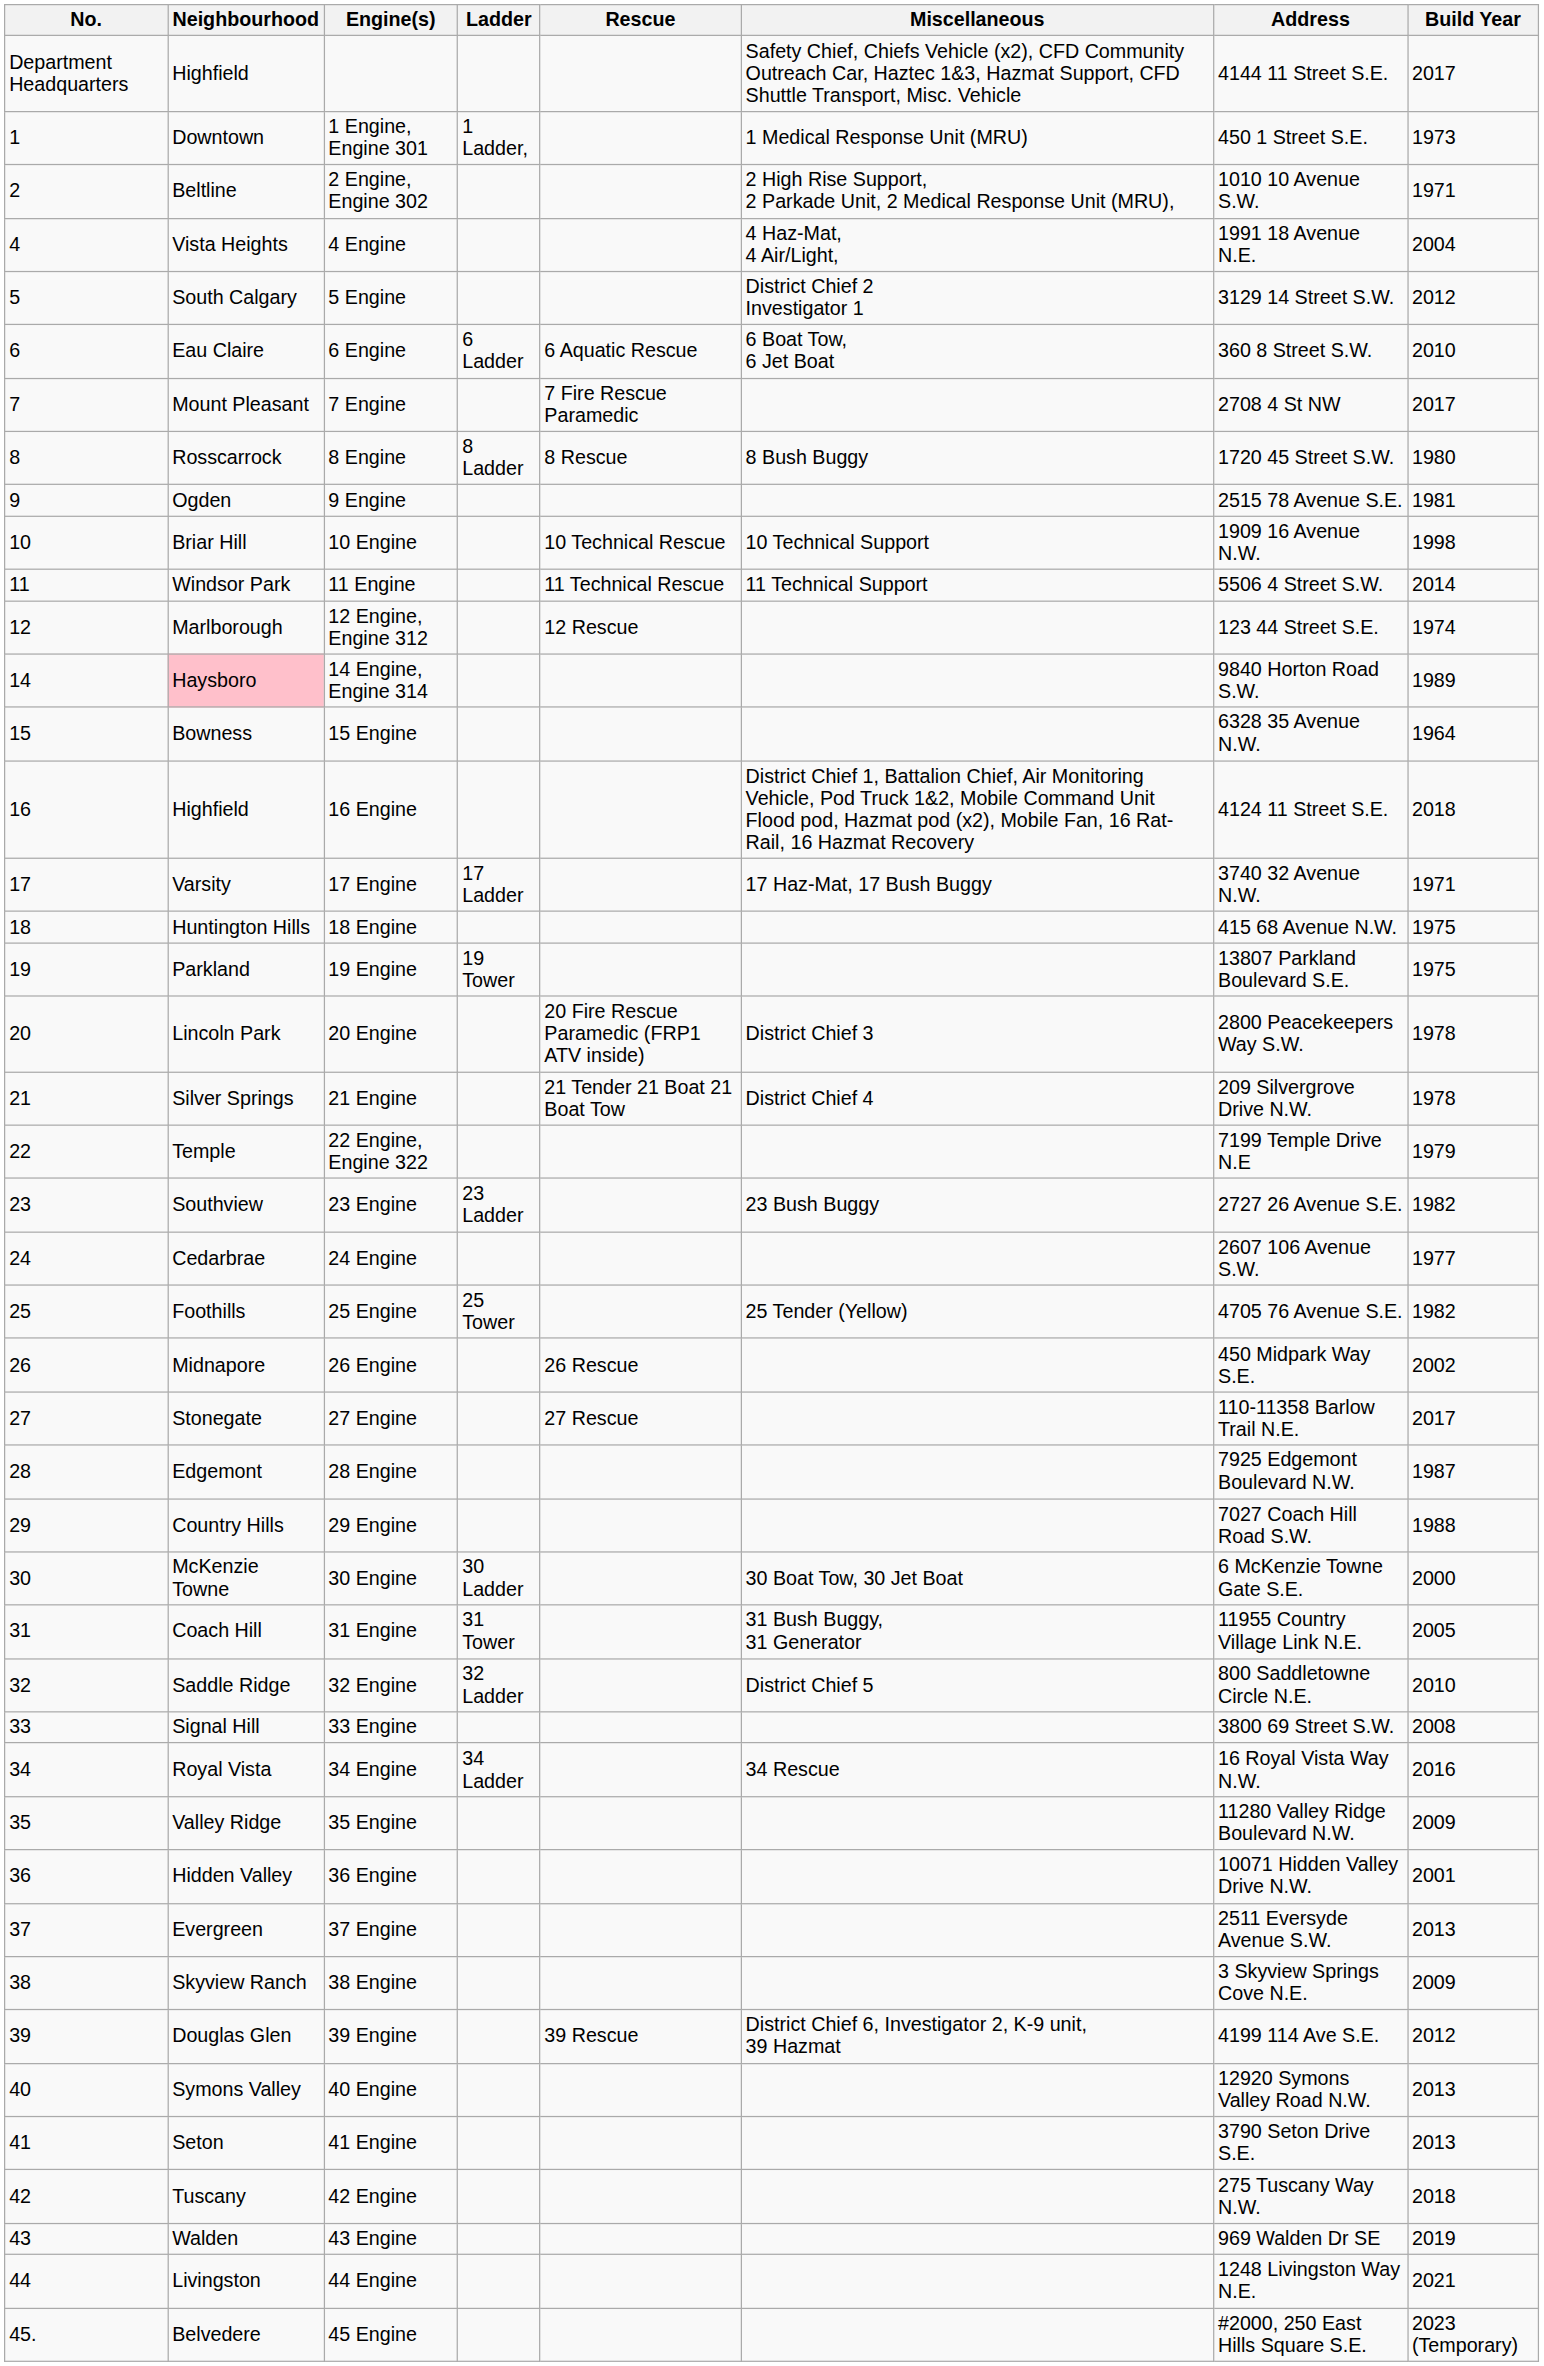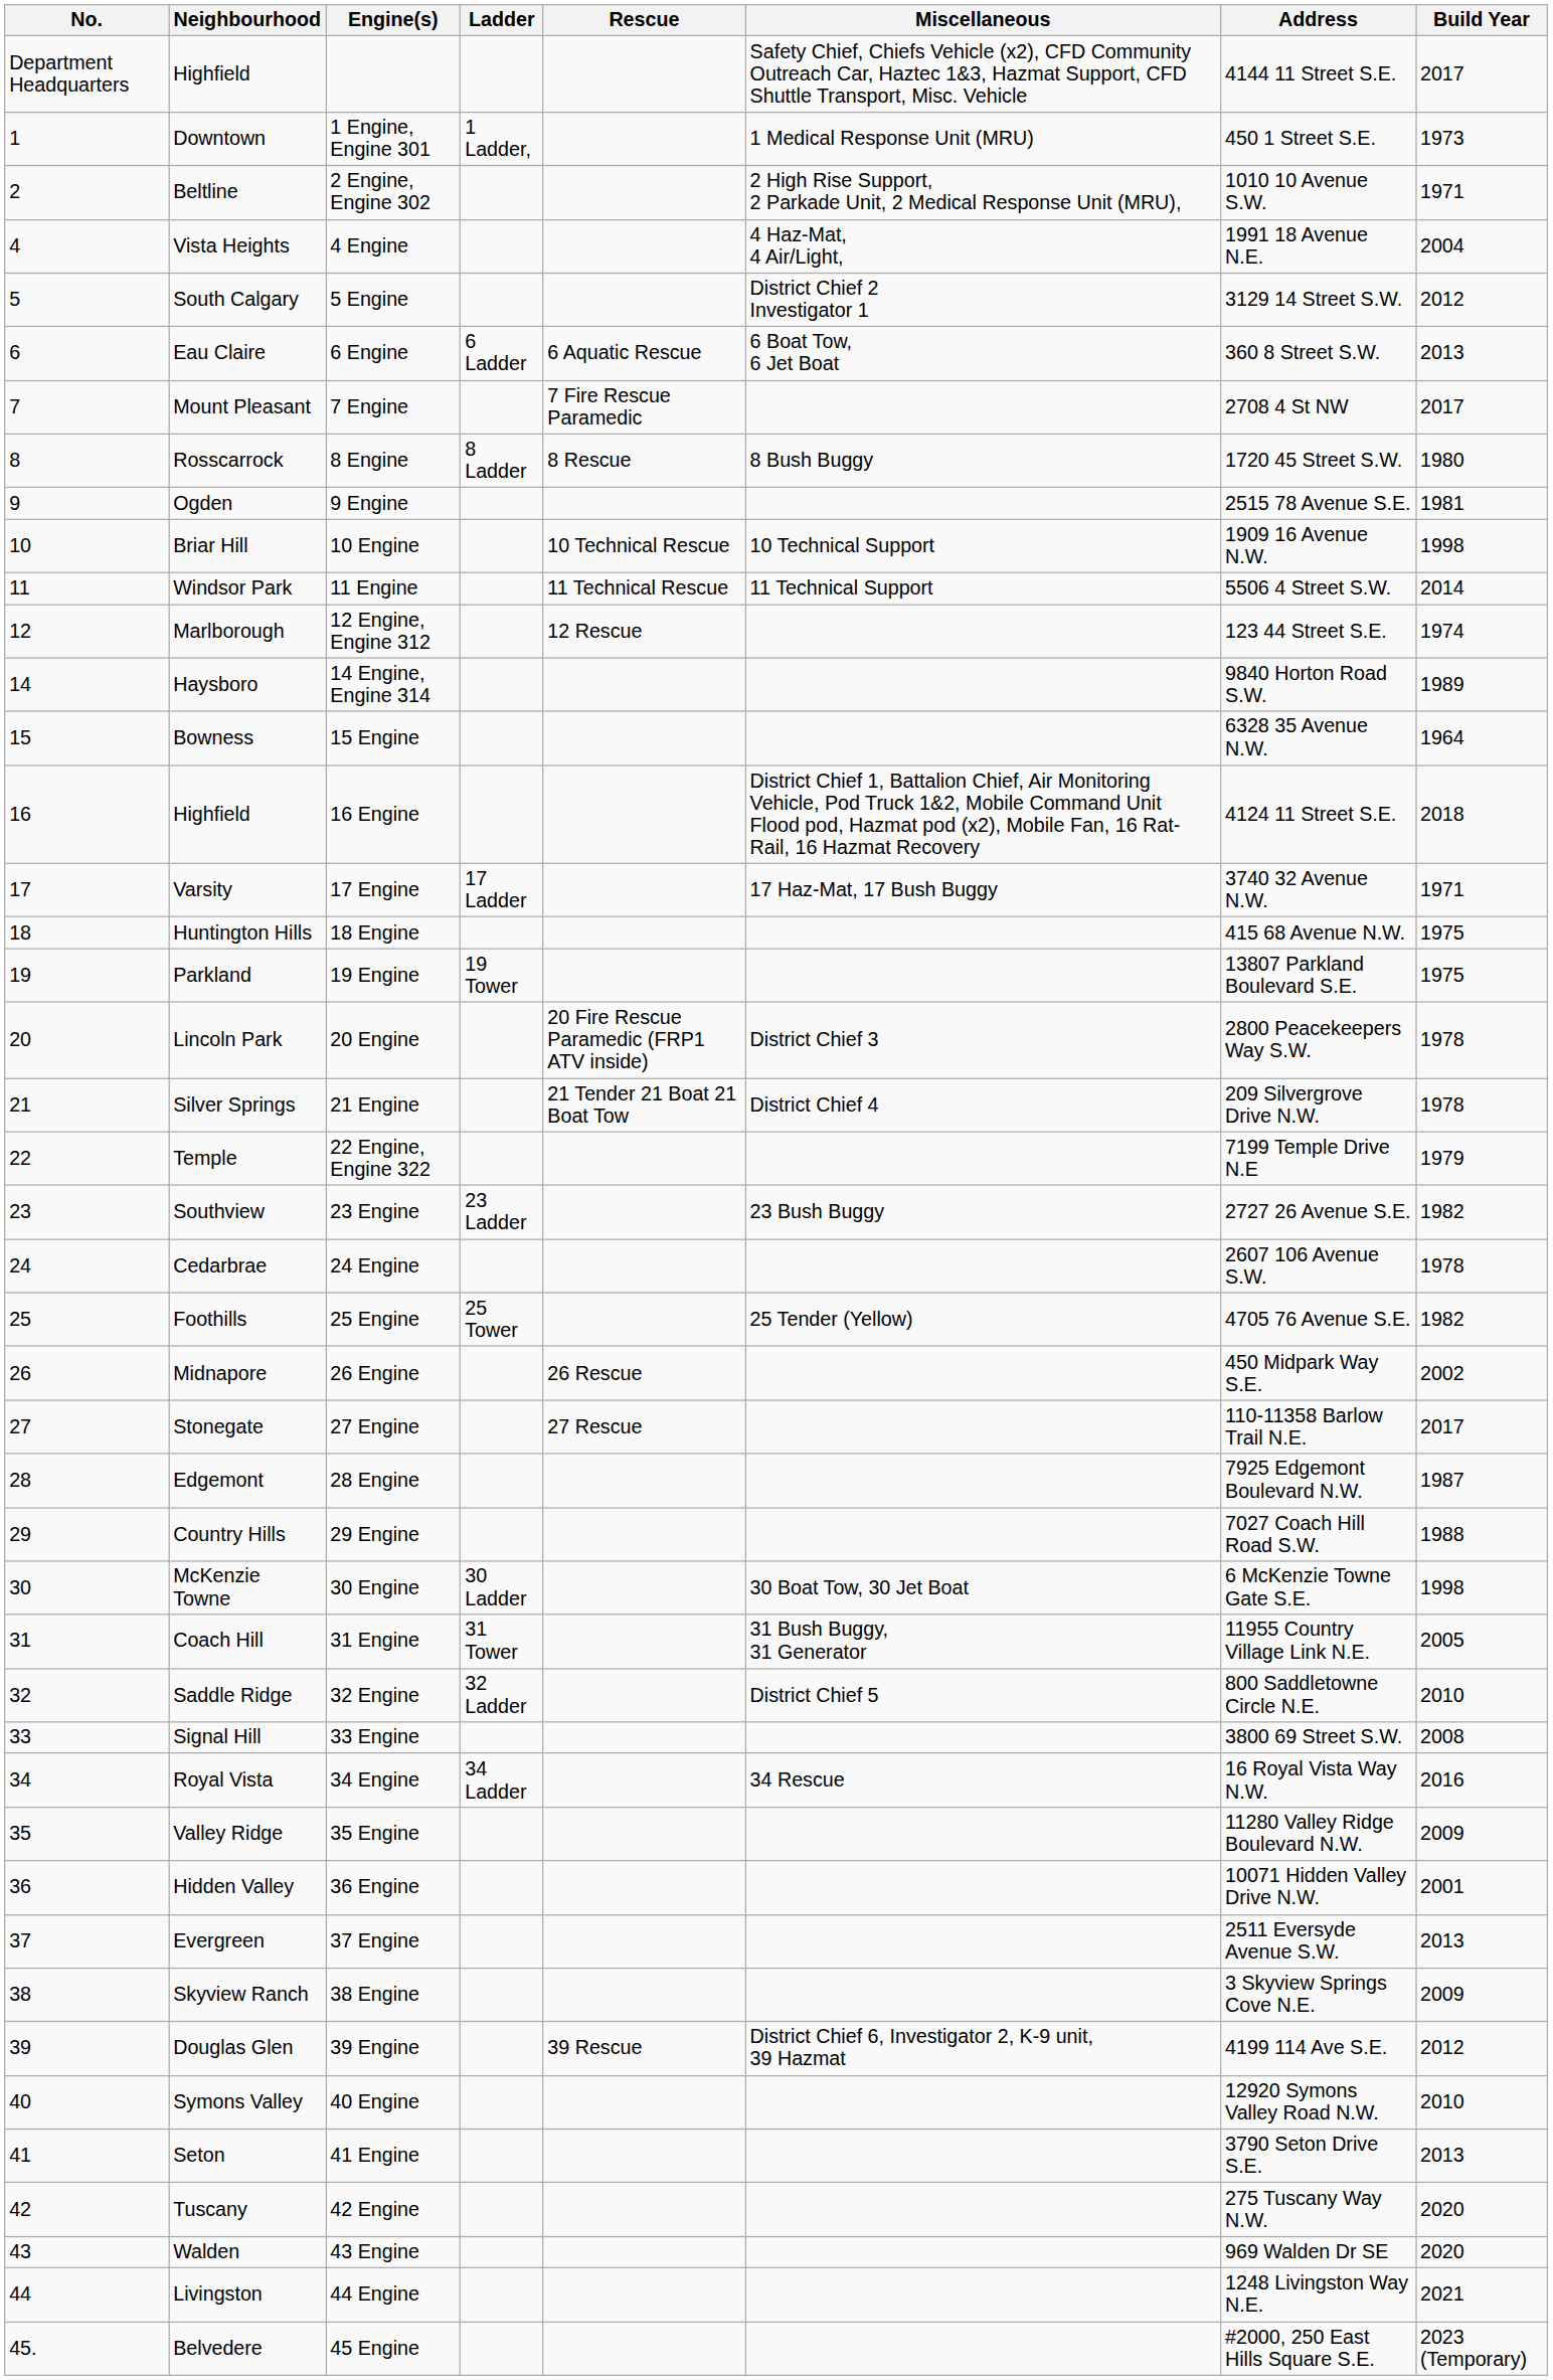6 Engine | Build Year: 2010 -> 2013
14 Engine, Engine 314 | Neighbourhood: pink background -> no background
24 Engine | Build Year: 1977 -> 1978
30 Engine | Build Year: 2000 -> 1998
40 Engine | Build Year: 2013 -> 2010
42 Engine | Build Year: 2018 -> 2020
43 Engine | Build Year: 2019 -> 2020
